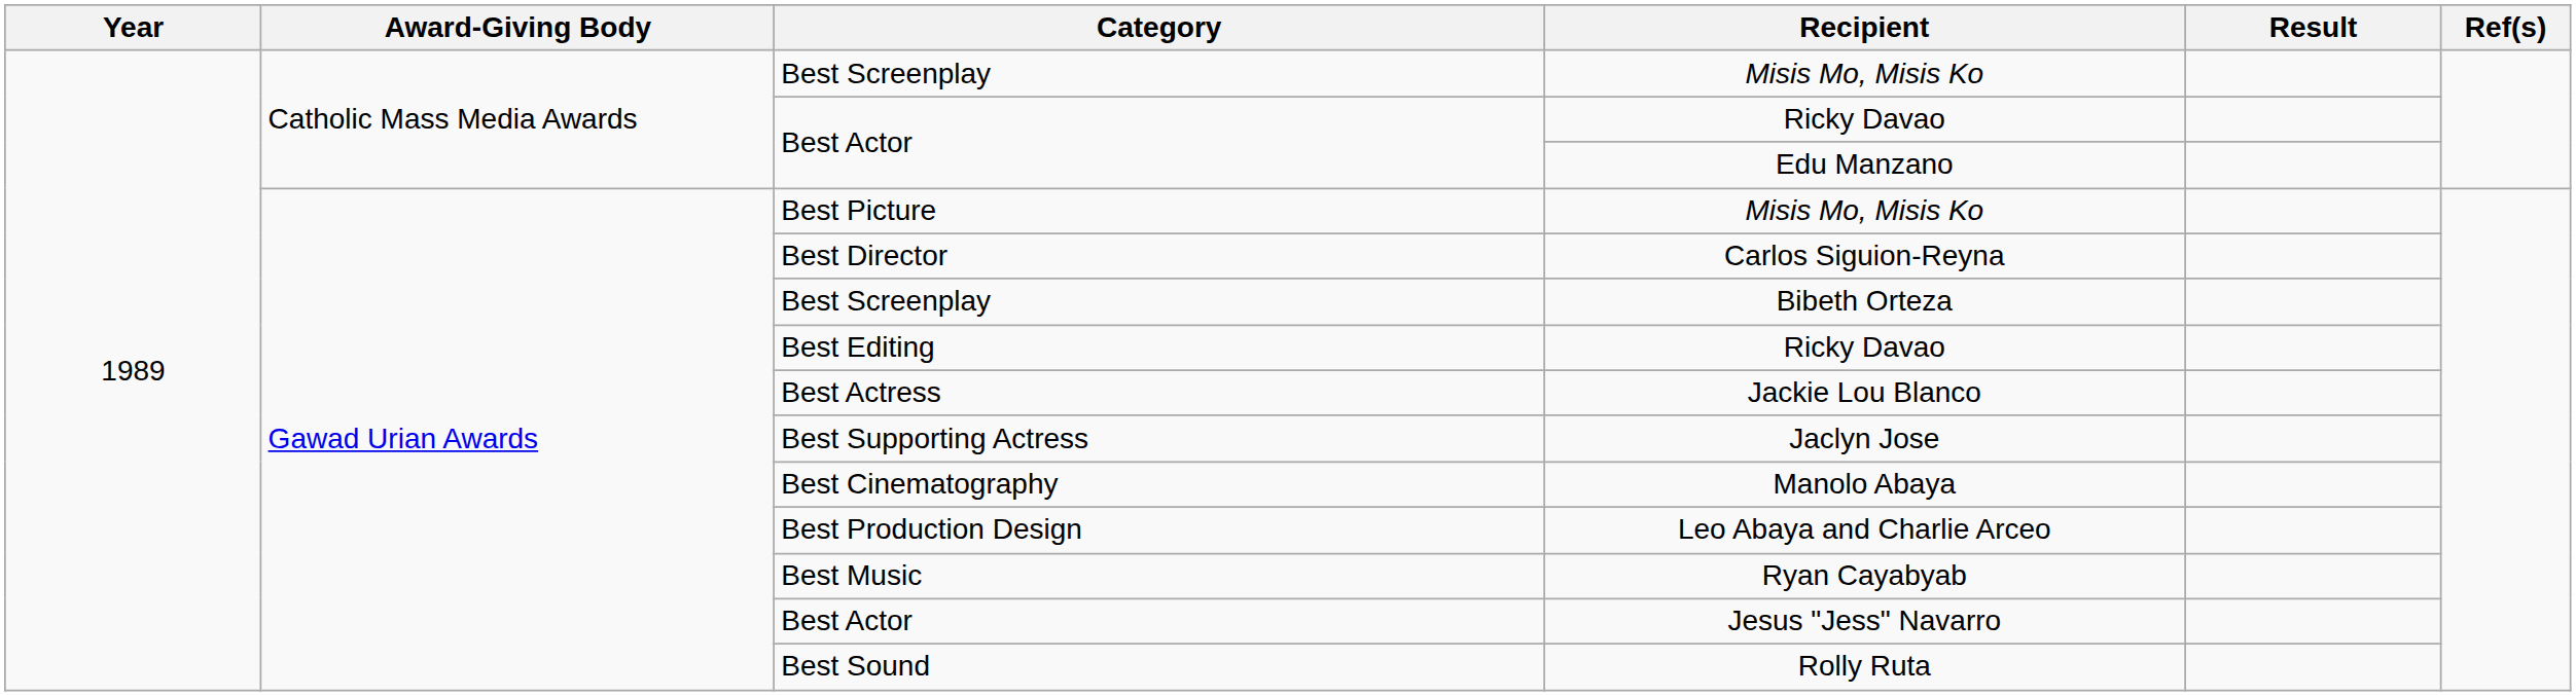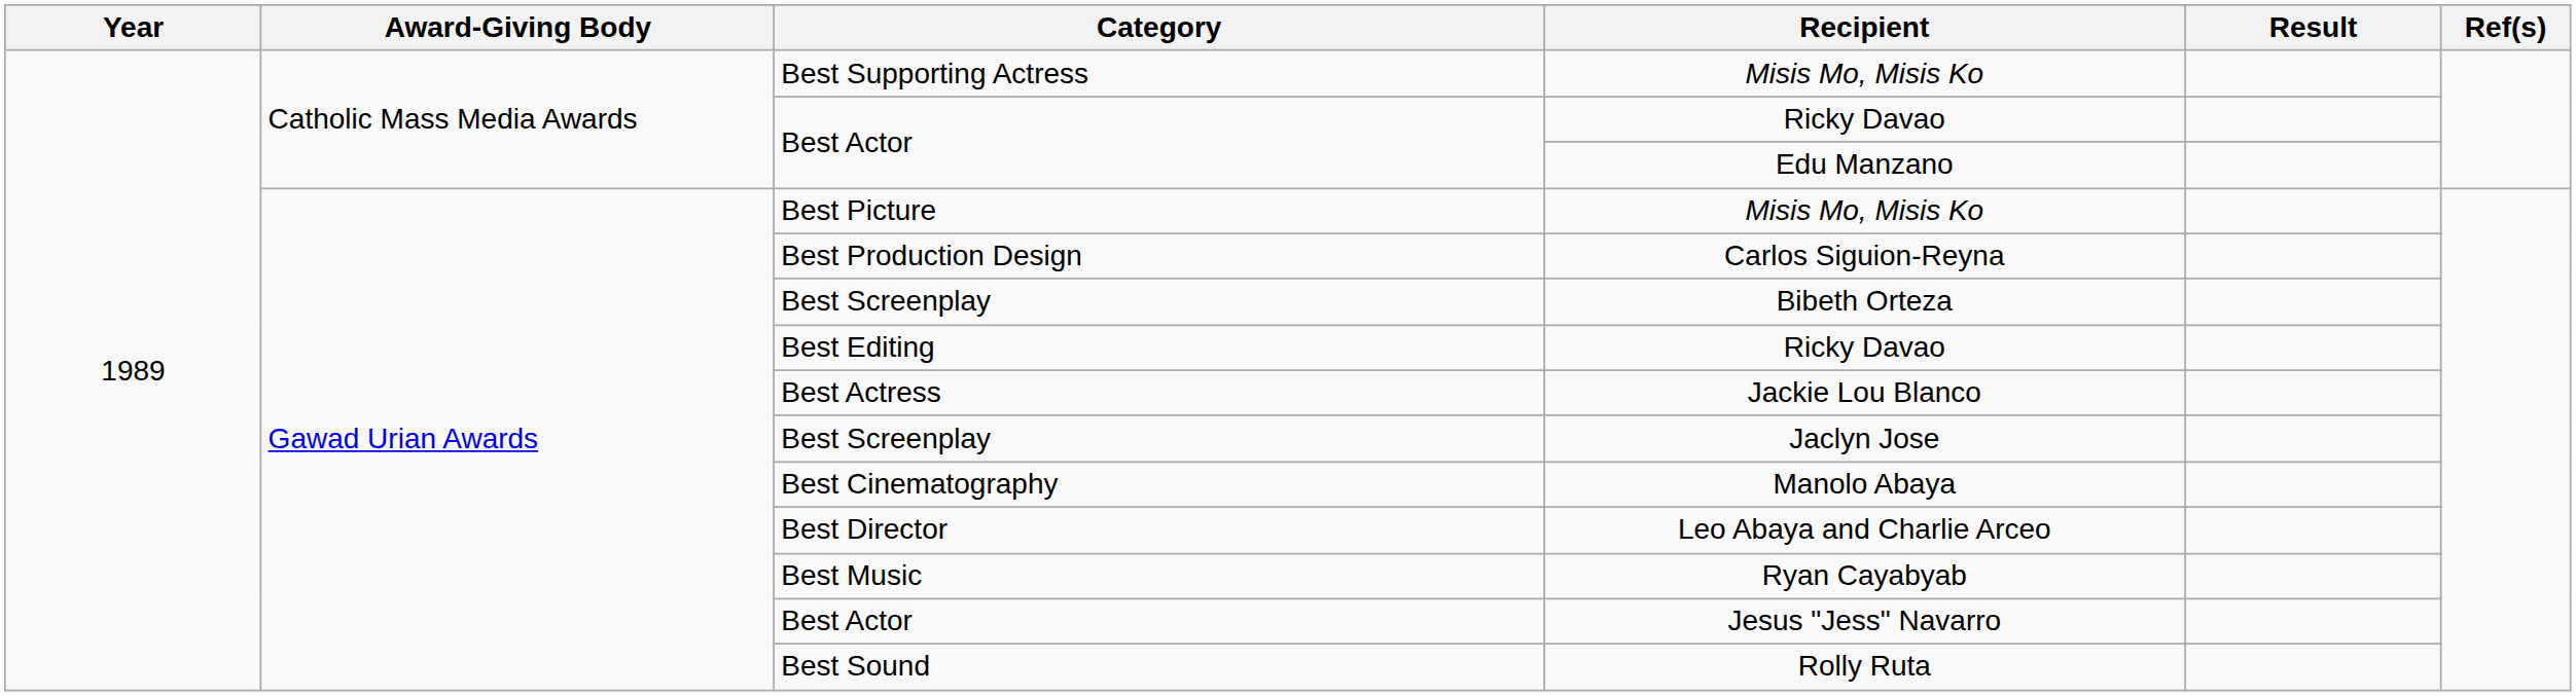Catholic Mass Media Awards / Misis Mo, Misis Ko | Category: Best Screenplay -> Best Supporting Actress
Carlos Siguion-Reyna | Category: Best Director -> Best Production Design
Jaclyn Jose | Category: Best Supporting Actress -> Best Screenplay
Leo Abaya and Charlie Arceo | Category: Best Production Design -> Best Director
